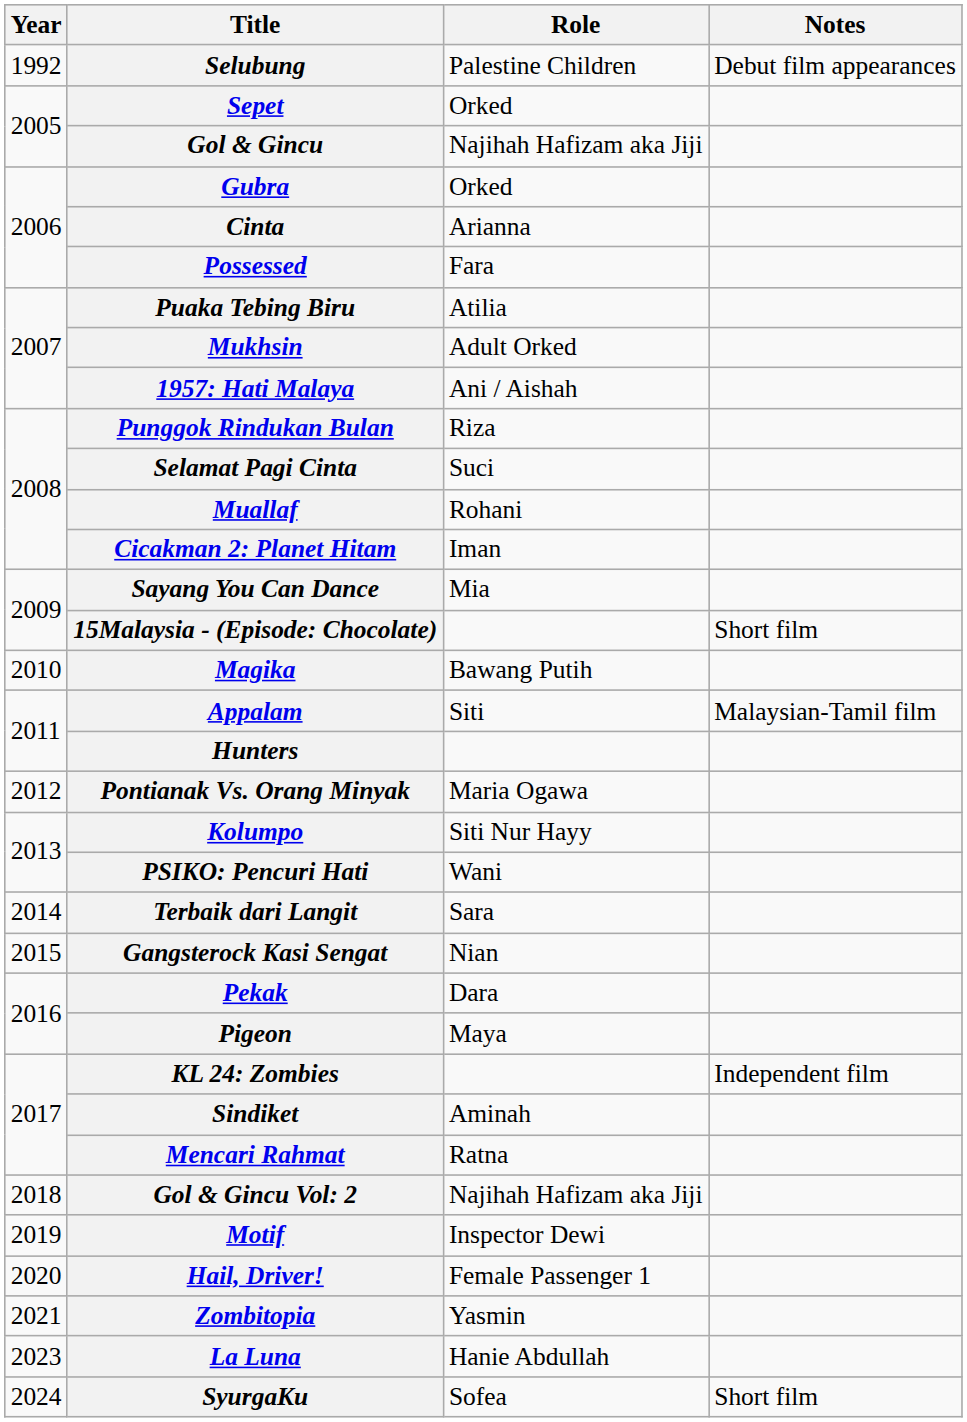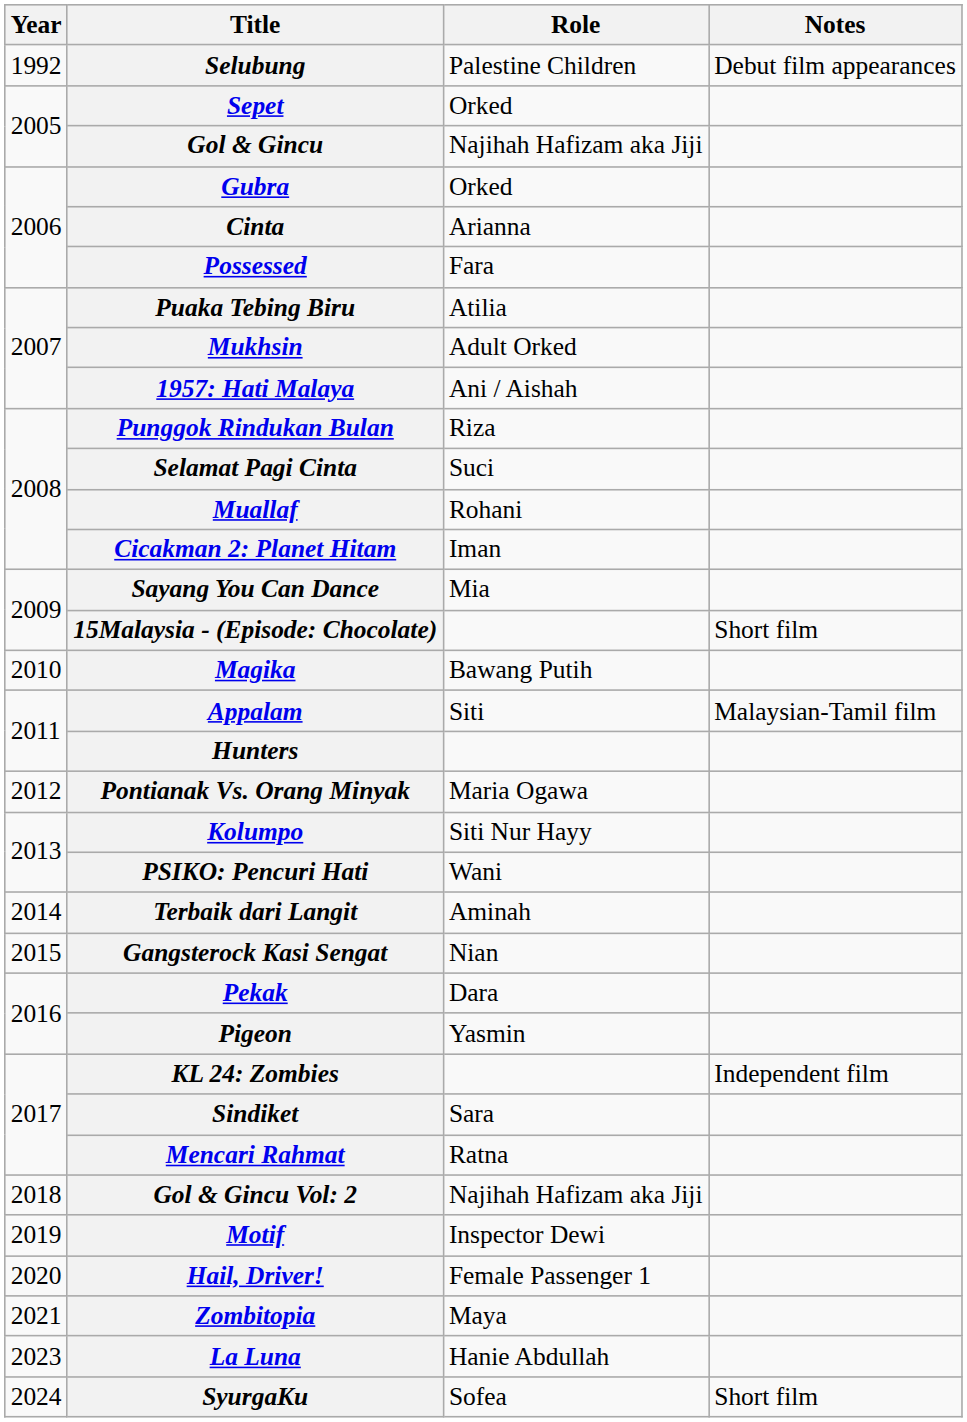Terbaik dari Langit | Role: Sara -> Aminah
Pigeon | Role: Maya -> Yasmin
Sindiket | Role: Aminah -> Sara
Zombitopia | Role: Yasmin -> Maya
